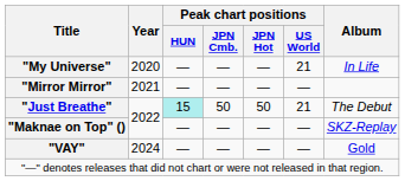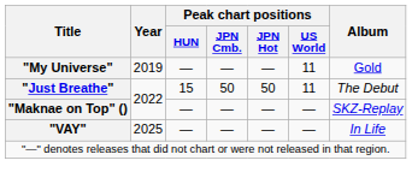"My Universe" | Year: 2020 -> 2019
"My Universe" | Peak chart positions / US World: 21 -> 11
"My Universe" | Album: In Life -> Gold
- row: "Mirror Mirror" | 2021 | — | — | — | —
"Just Breathe" | Peak chart positions / HUN: paleturquoise background -> no background
"Just Breathe" | Peak chart positions / US World: 21 -> 11
"VAY" | Year: 2024 -> 2025
"VAY" | Album: Gold -> In Life
